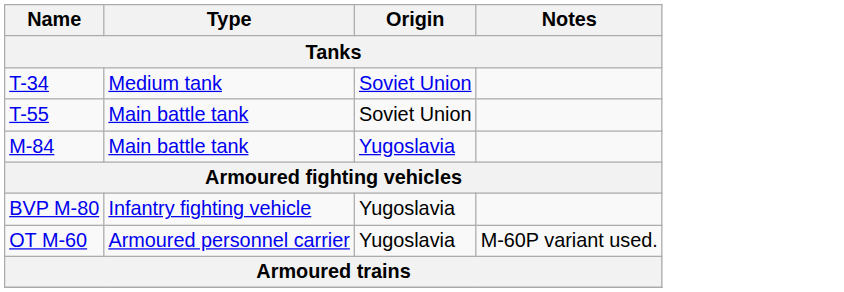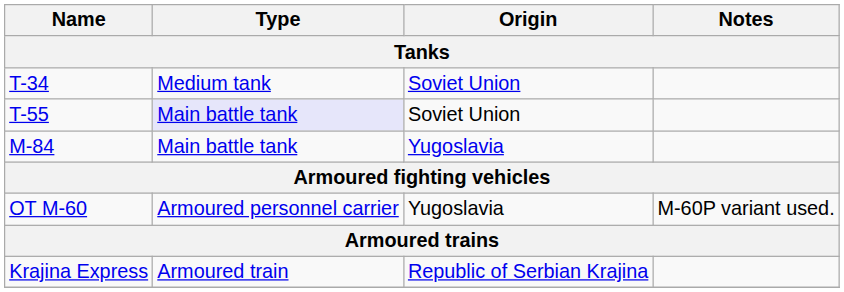T-55 | Type: no background -> lavender background
- row: BVP M-80 | Infantry fighting vehicle | Yugoslavia
+ row: Krajina Express | Armoured train | Republic of Serbian Krajina
